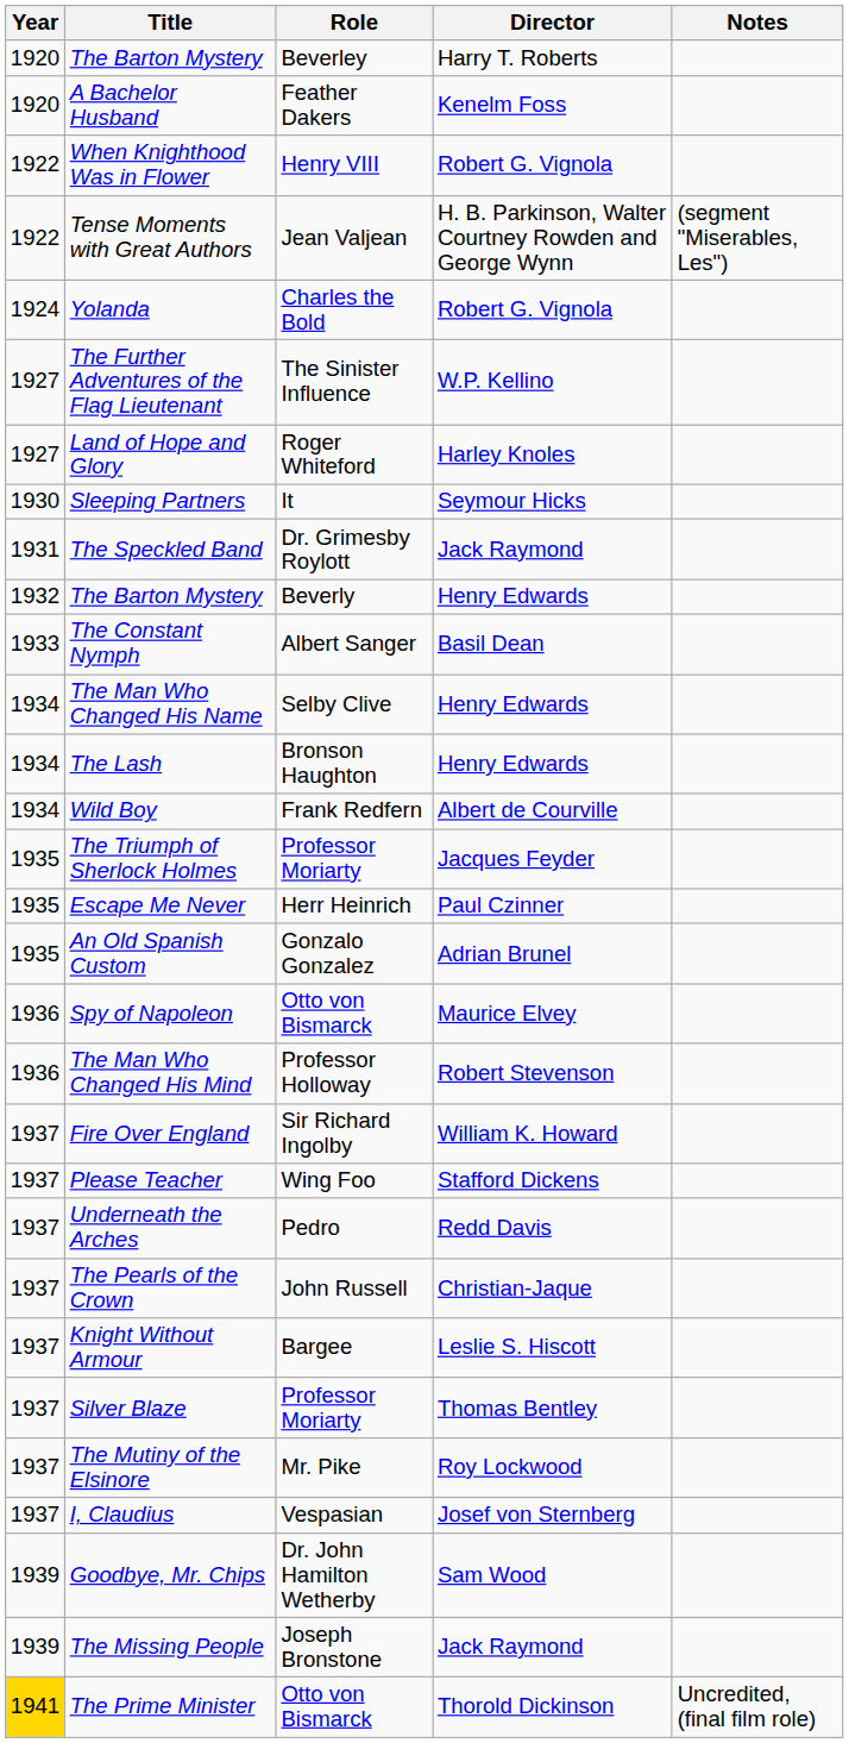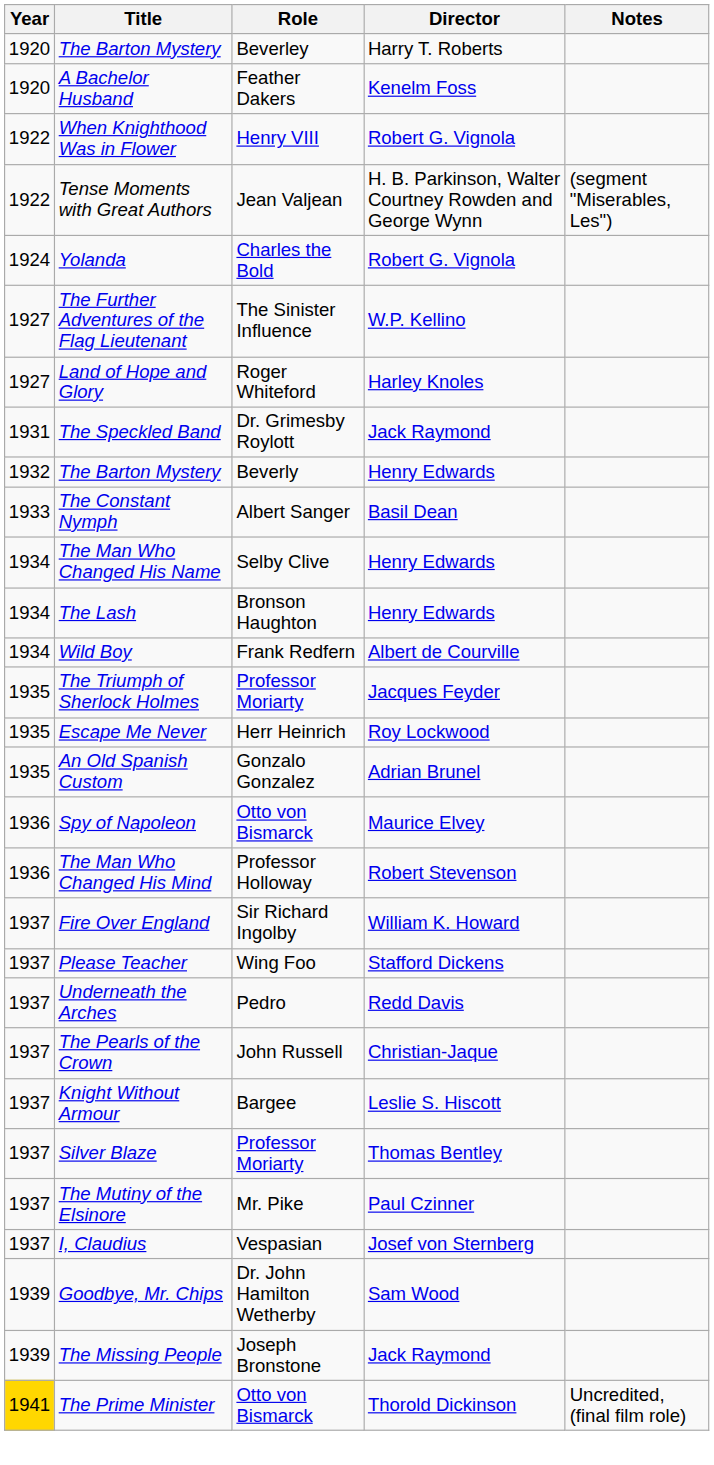- row: 1930 | Sleeping Partners | It | Seymour Hicks
Escape Me Never | Director: Paul Czinner -> Roy Lockwood
The Mutiny of the Elsinore | Director: Roy Lockwood -> Paul Czinner
